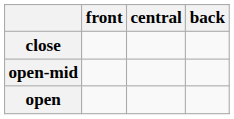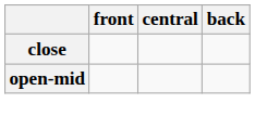- row: open
